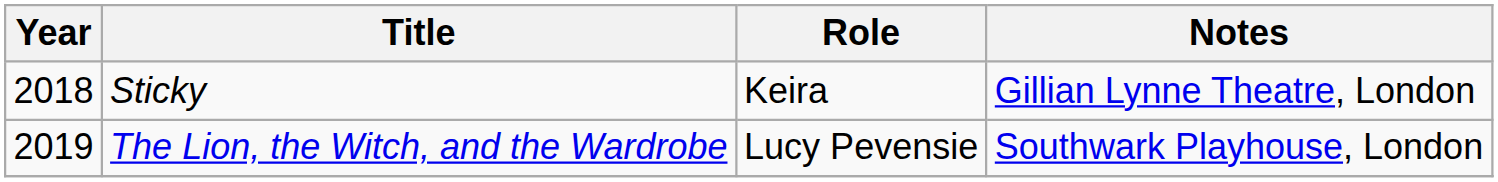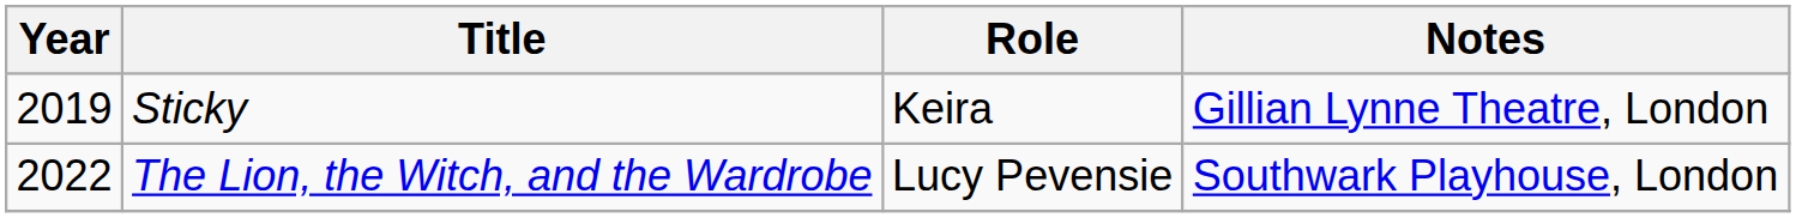Sticky | Year: 2018 -> 2019
The Lion, the Witch, and the Wardrobe | Year: 2019 -> 2022
